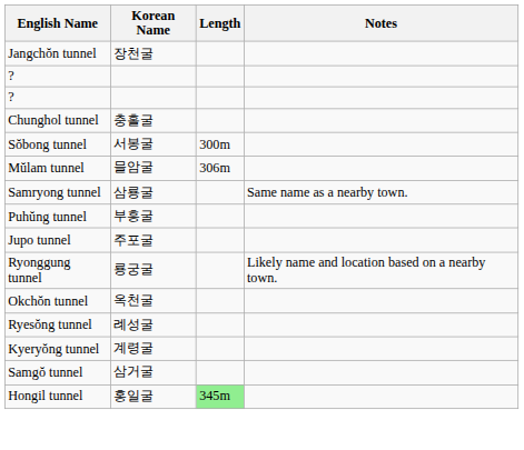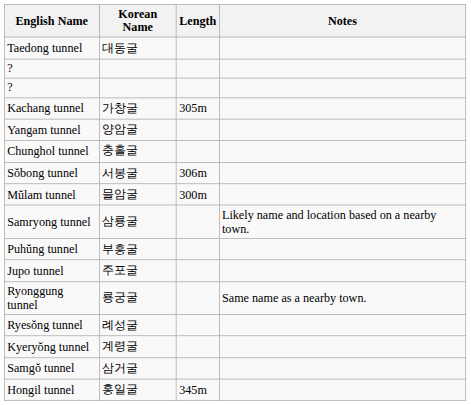- row: Jangchŏn tunnel | 장천굴
+ row: Taedong tunnel | 대동굴
+ row: Kachang tunnel | 가창굴 | 305m
+ row: Yangam tunnel | 양암굴
Sŏbong tunnel | Length: 300m -> 306m
Mŭlam tunnel | Length: 306m -> 300m
Samryong tunnel | Notes: Same name as a nearby town. -> Likely name and location based on a nearby town.
Ryonggung tunnel | Notes: Likely name and location based on a nearby town. -> Same name as a nearby town.
- row: Okchŏn tunnel | 옥천굴
Hongil tunnel | Length: lightgreen background -> no background
